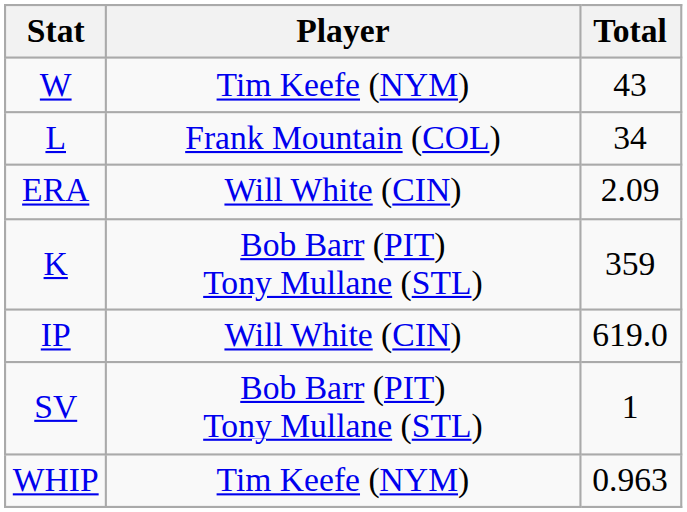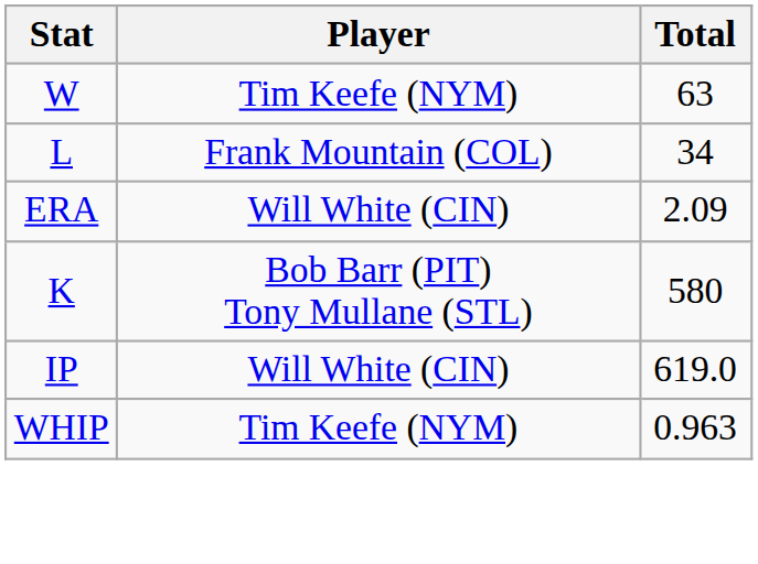W | Total: 43 -> 63
K | Total: 359 -> 580
- row: SV | Bob Barr (PIT) Tony Mullane (STL) | 1
